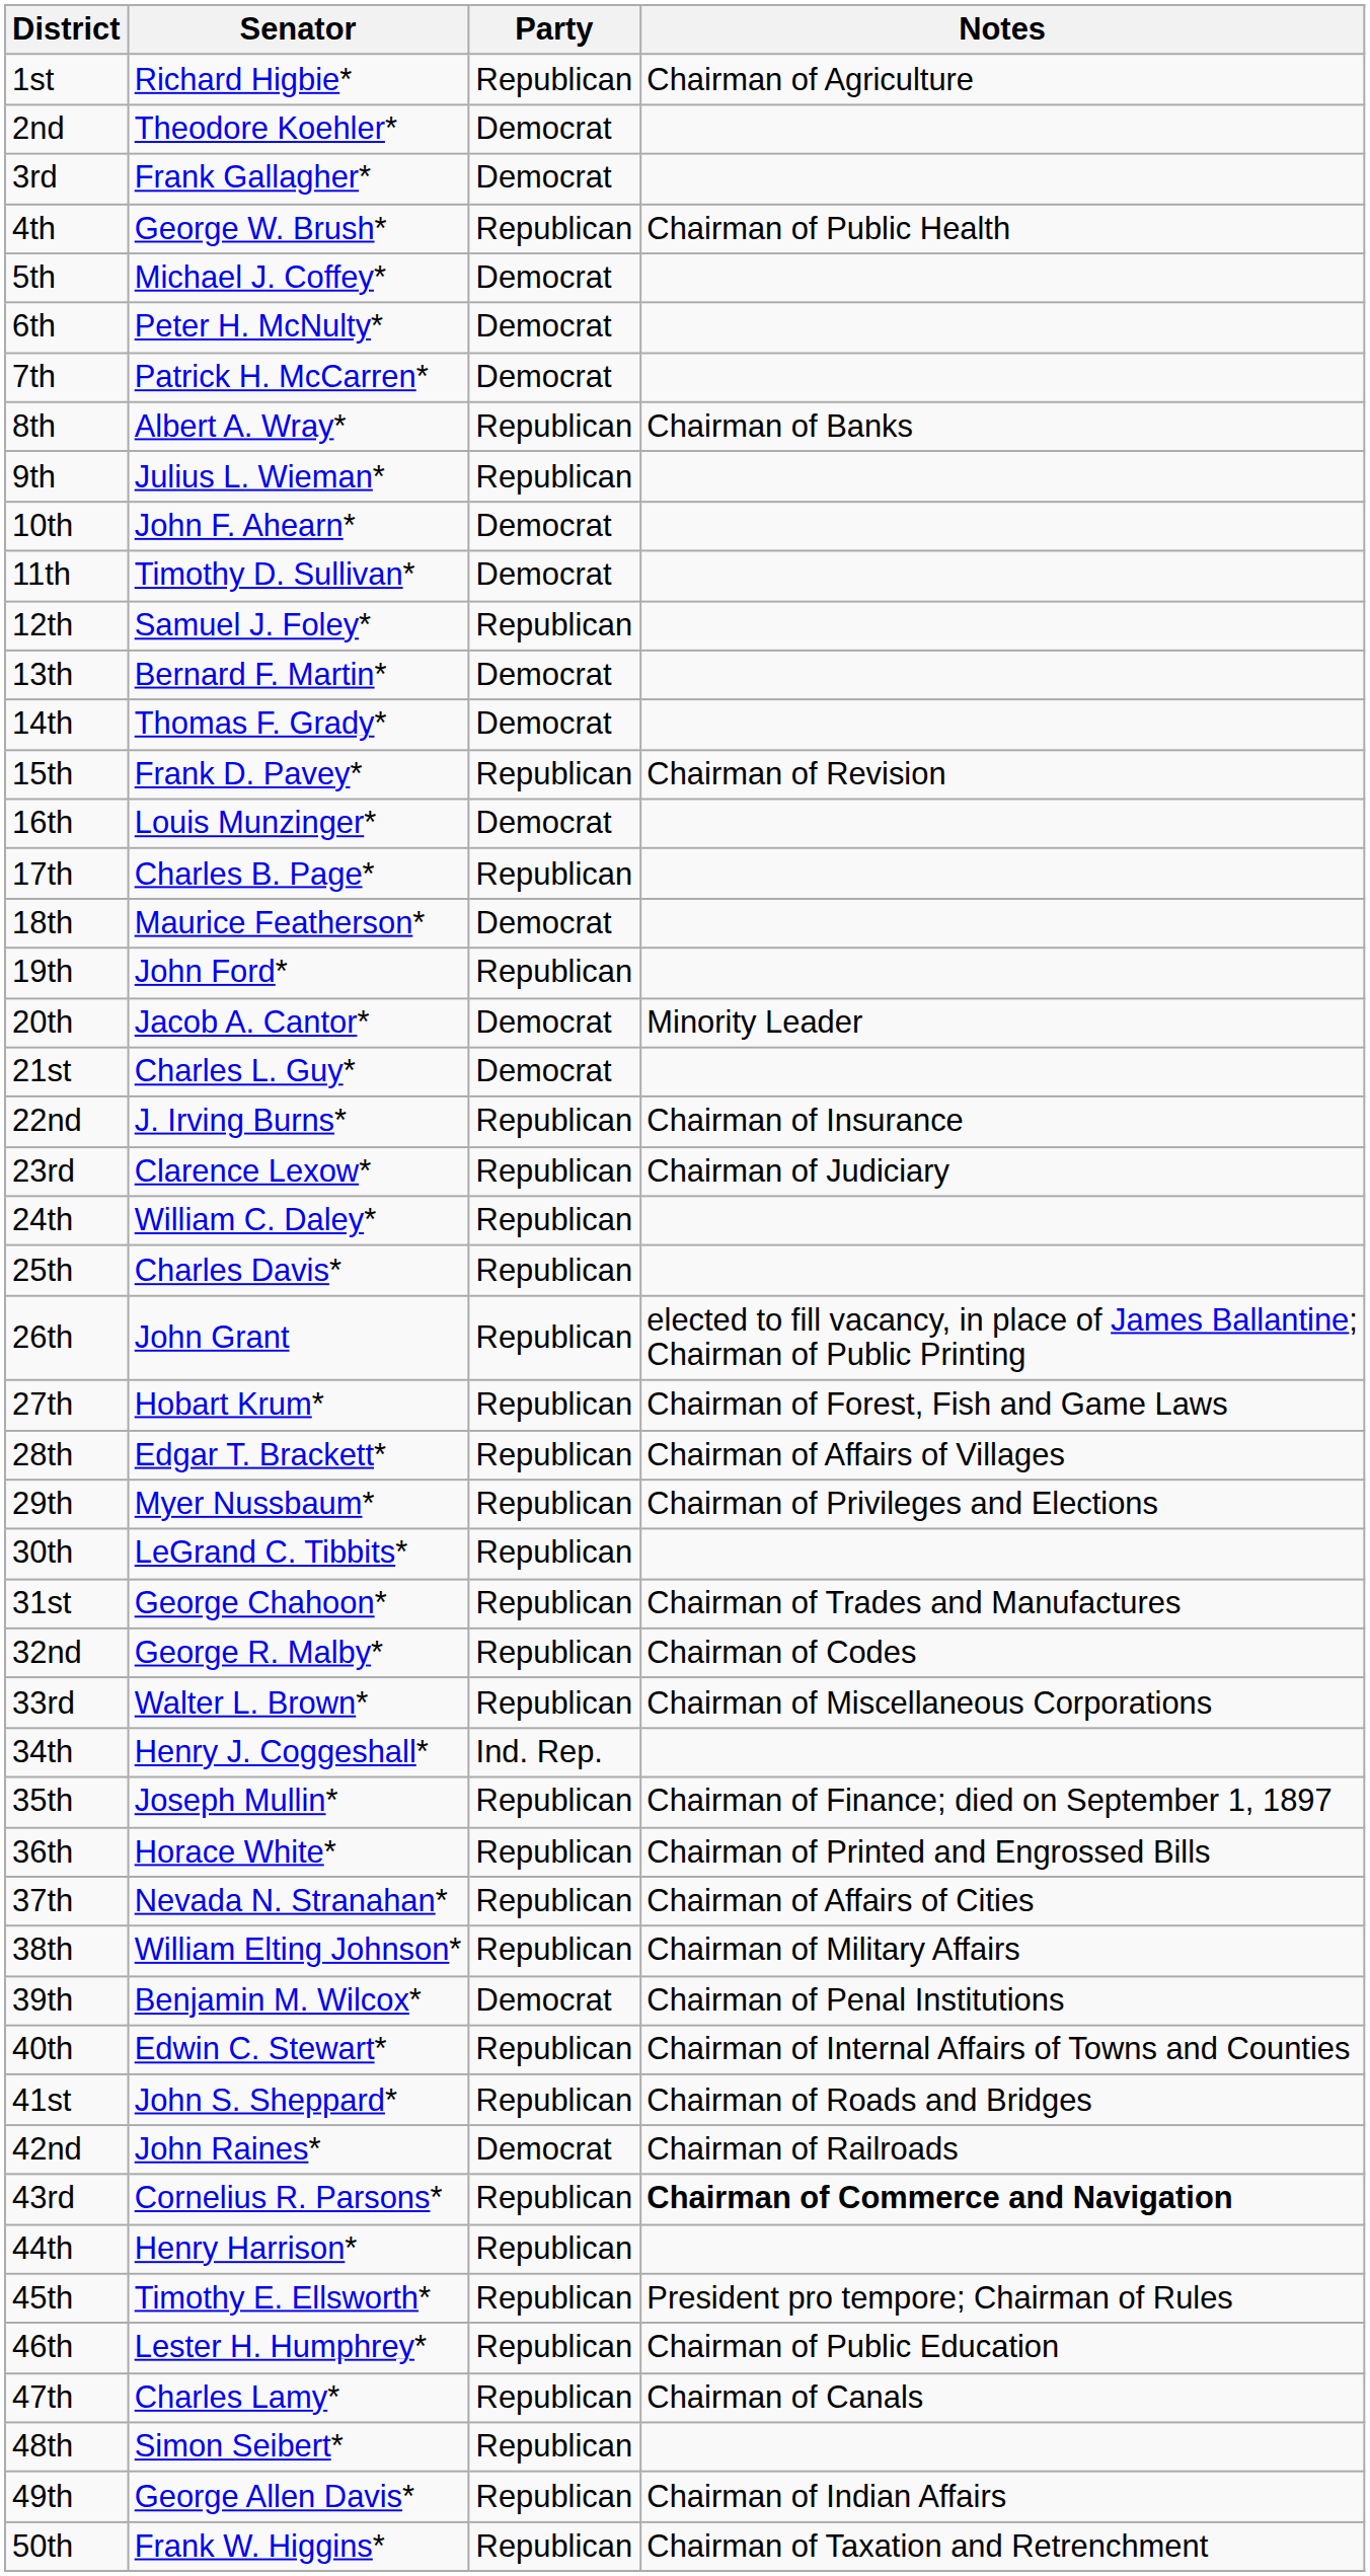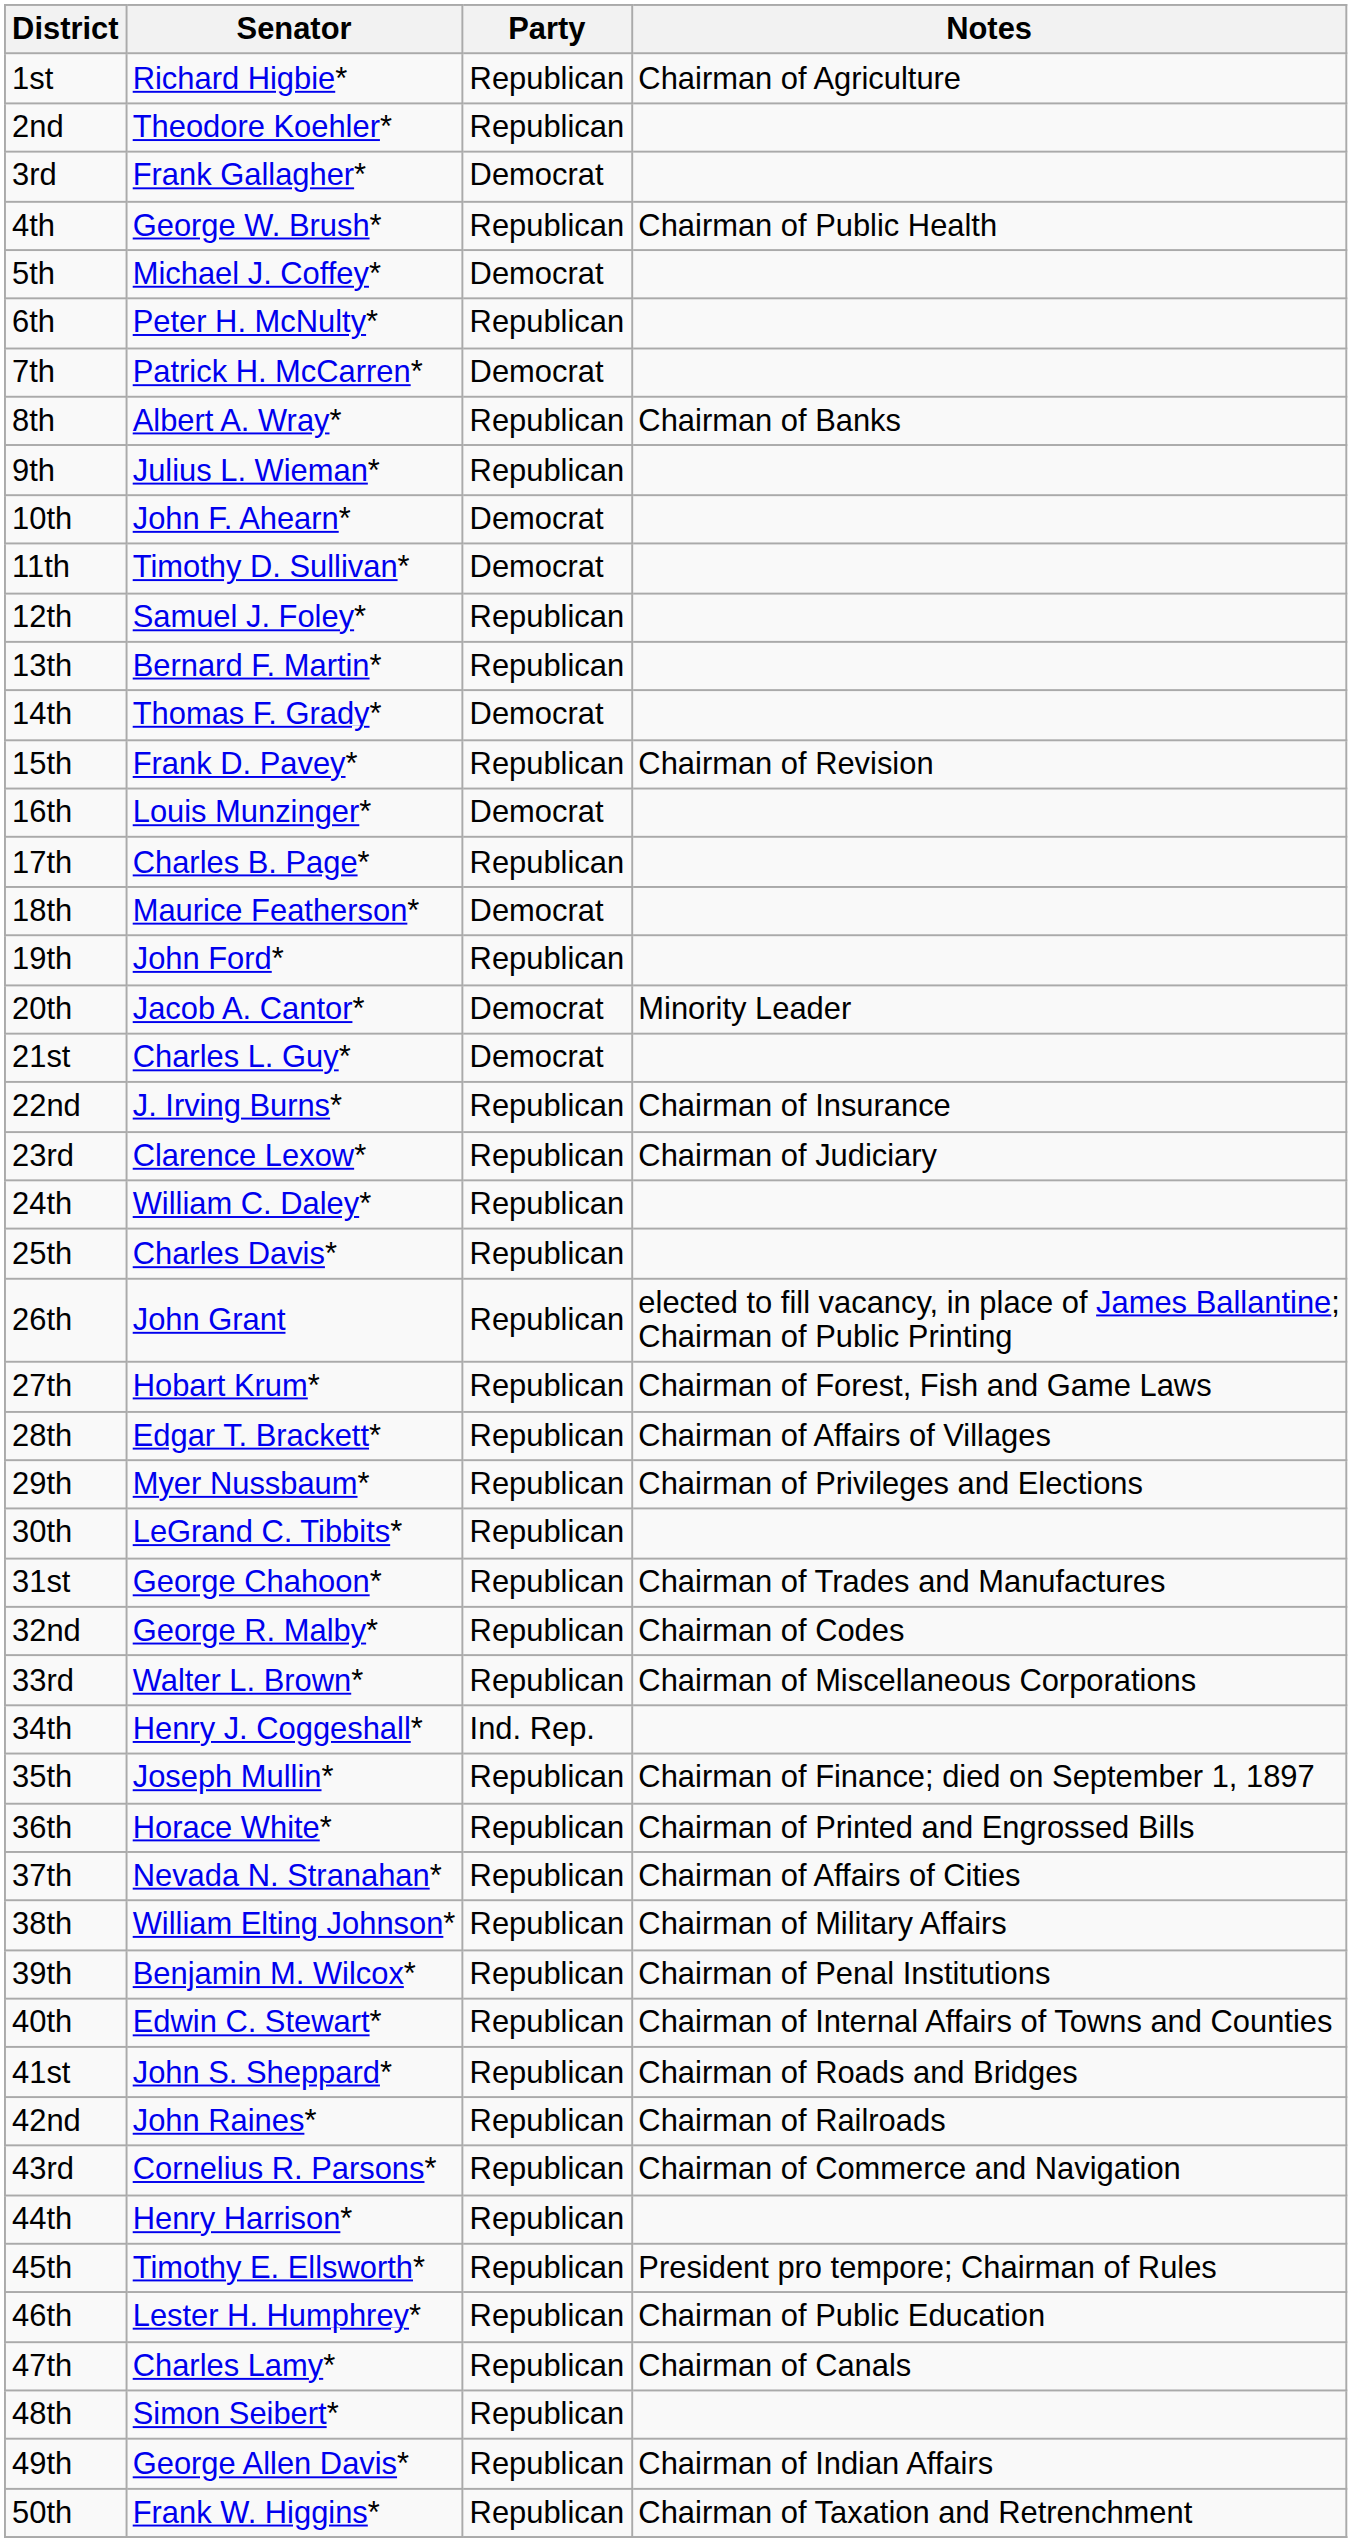2nd | Party: Democrat -> Republican
6th | Party: Democrat -> Republican
13th | Party: Democrat -> Republican
39th | Party: Democrat -> Republican
42nd | Party: Democrat -> Republican
43rd | Notes: bold -> normal
